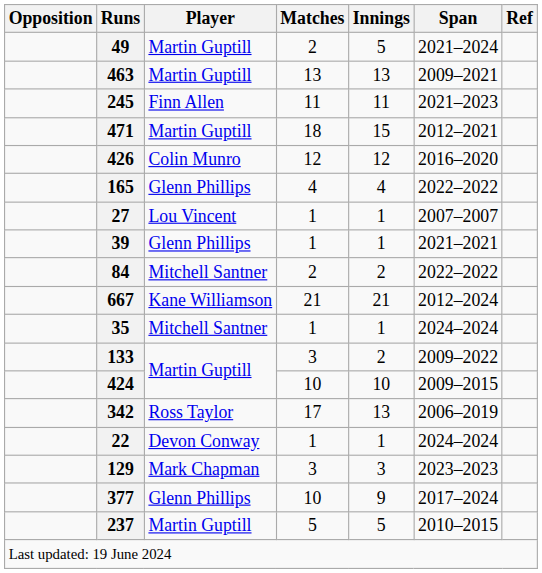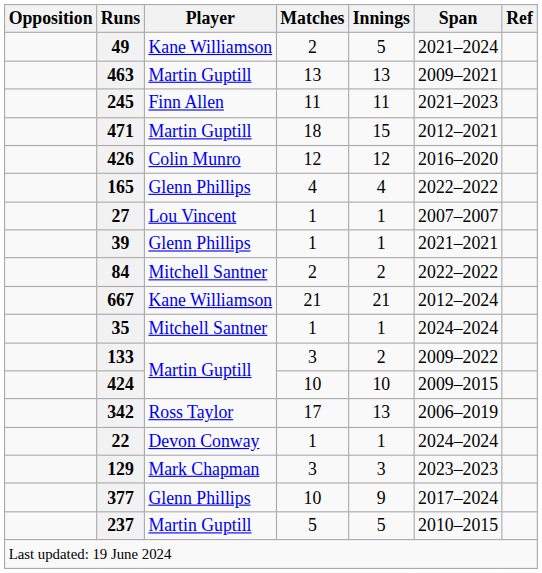49 | Player: Martin Guptill -> Kane Williamson
